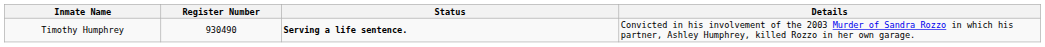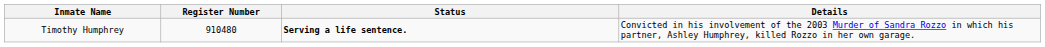Timothy Humphrey | Register Number: 930490 -> 910480
